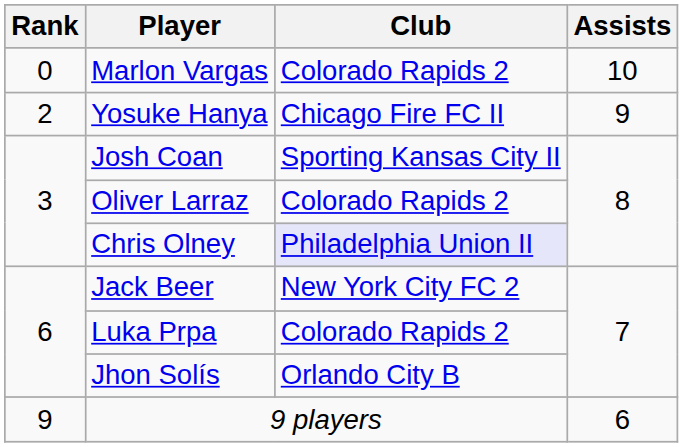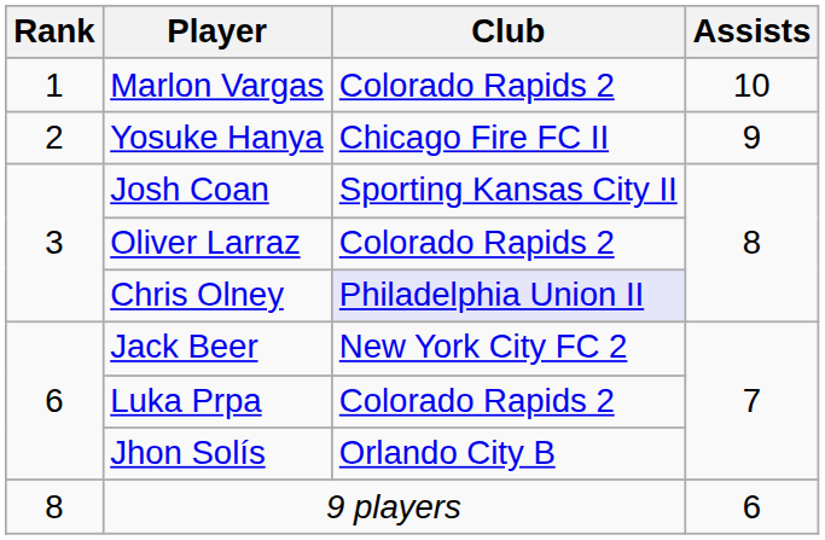Marlon Vargas | Rank: 0 -> 1
9 players | Rank: 9 -> 8
